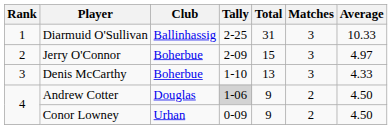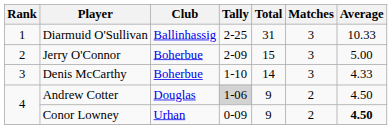Jerry O'Connor | Average: 4.97 -> 5.00
Denis McCarthy | Total: 13 -> 14
Conor Lowney | Average: normal -> bold
